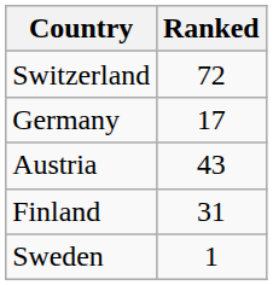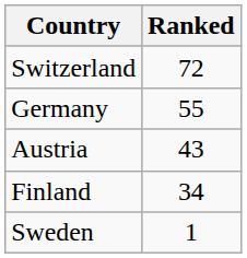Germany | Ranked: 17 -> 55
Finland | Ranked: 31 -> 34
